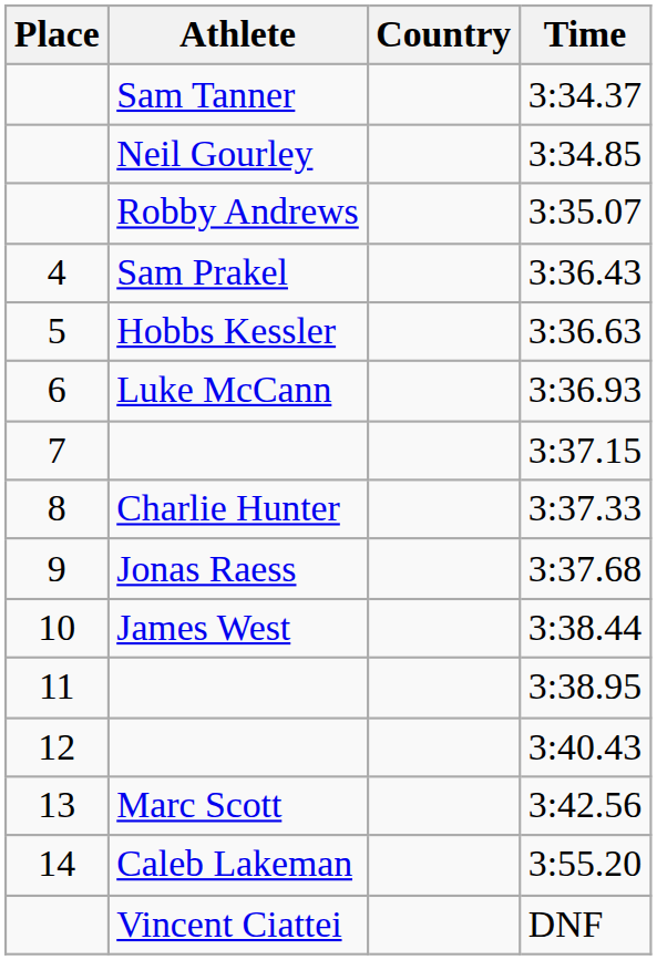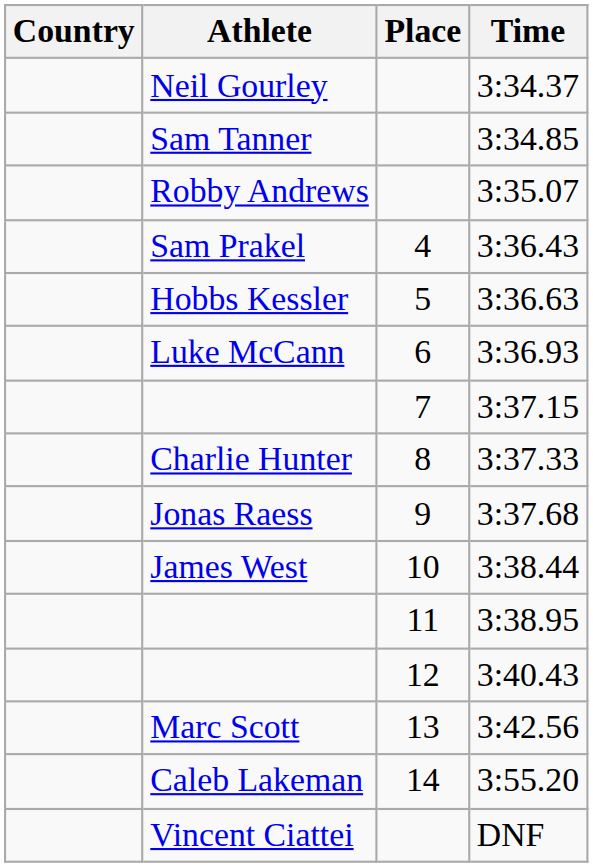columns swapped: Place <-> Country
3:34.37 | Athlete: Sam Tanner -> Neil Gourley
3:34.85 | Athlete: Neil Gourley -> Sam Tanner
